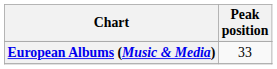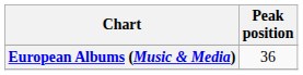European Albums (Music & Media) | Peak position: 33 -> 36
